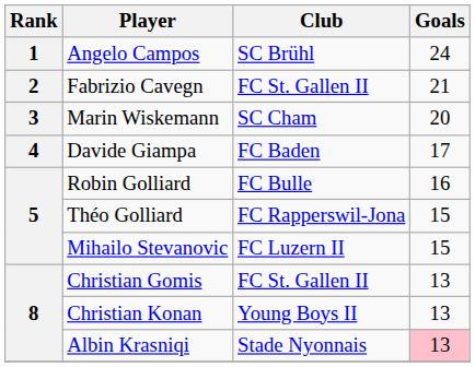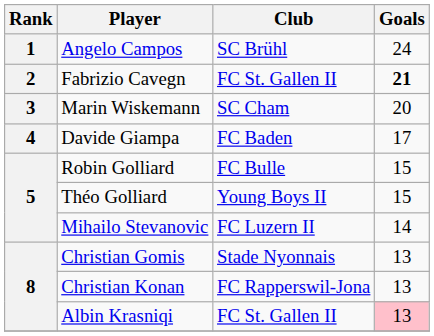Fabrizio Cavegn | Goals: normal -> bold
Robin Golliard | Goals: 16 -> 15
Théo Golliard | Club: FC Rapperswil-Jona -> Young Boys II
Mihailo Stevanovic | Goals: 15 -> 14
Christian Gomis | Club: FC St. Gallen II -> Stade Nyonnais
Christian Konan | Club: Young Boys II -> FC Rapperswil-Jona
Albin Krasniqi | Club: Stade Nyonnais -> FC St. Gallen II
